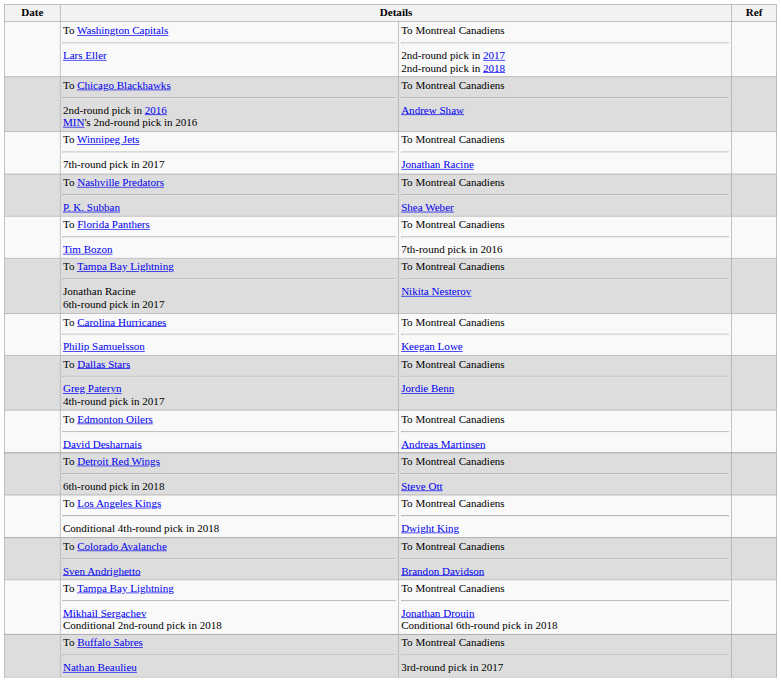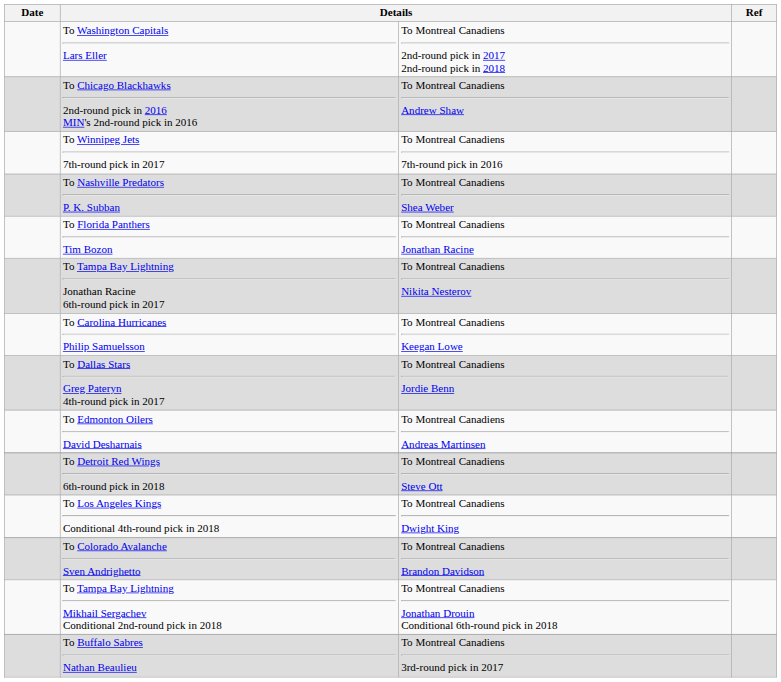To Winnipeg Jets 7th-round pick in 2017 | column 3: To Montreal Canadiens Jonathan Racine -> To Montreal Canadiens 7th-round pick in 2016
To Florida Panthers Tim Bozon | column 3: To Montreal Canadiens 7th-round pick in 2016 -> To Montreal Canadiens Jonathan Racine
